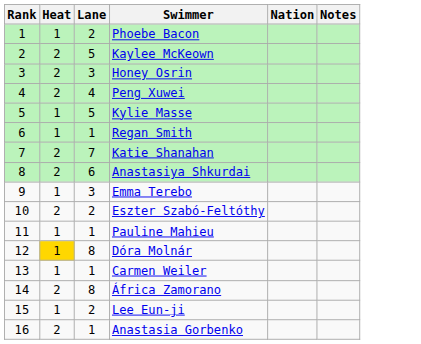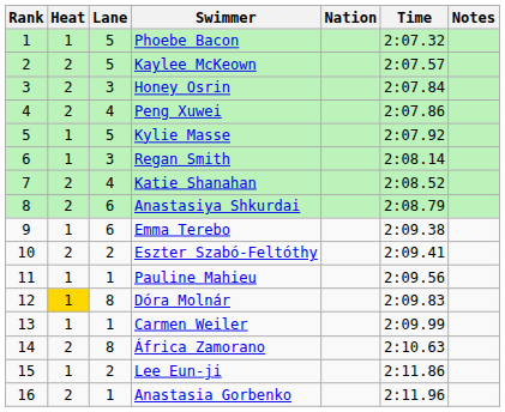+ column: Time | 2:07.32 | 2:07.57 | 2:07.84 | 2:07.86 | 2:07.92 | 2:08.14 | 2:08.52 | 2:08.79 | 2:09.38 | 2:09.41 | 2:09.56 | 2:09.83 | 2:09.99 | 2:10.63 | 2:11.86 | 2:11.96
Phoebe Bacon | Lane: 2 -> 5
Regan Smith | Lane: 1 -> 3
Katie Shanahan | Lane: 7 -> 4
Emma Terebo | Lane: 3 -> 6
